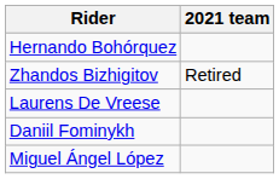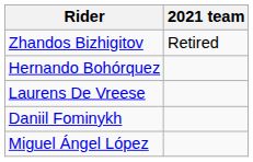rows swapped: Zhandos Bizhigitov <-> Hernando Bohórquez
